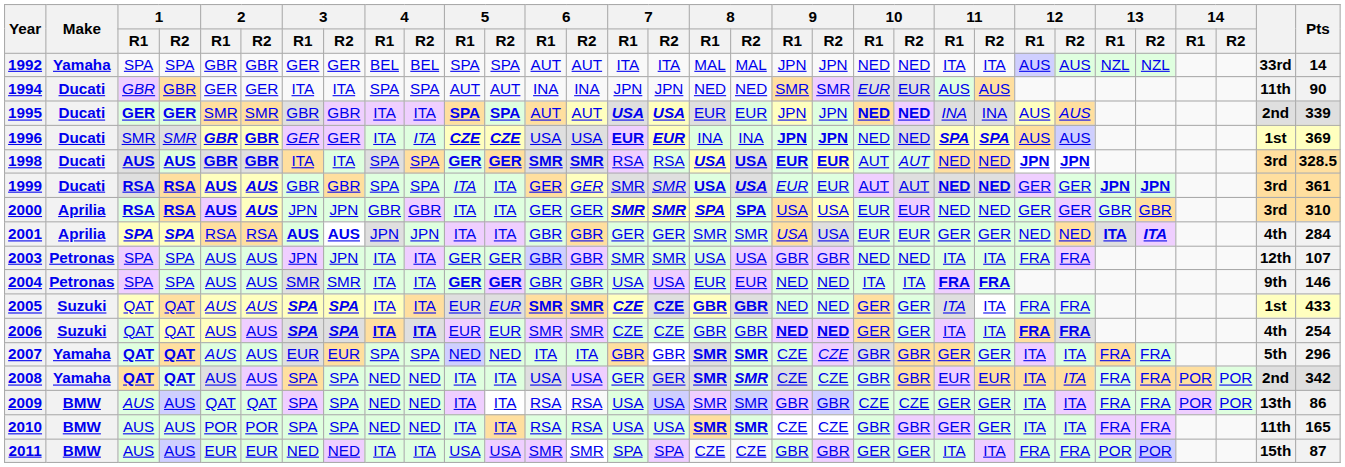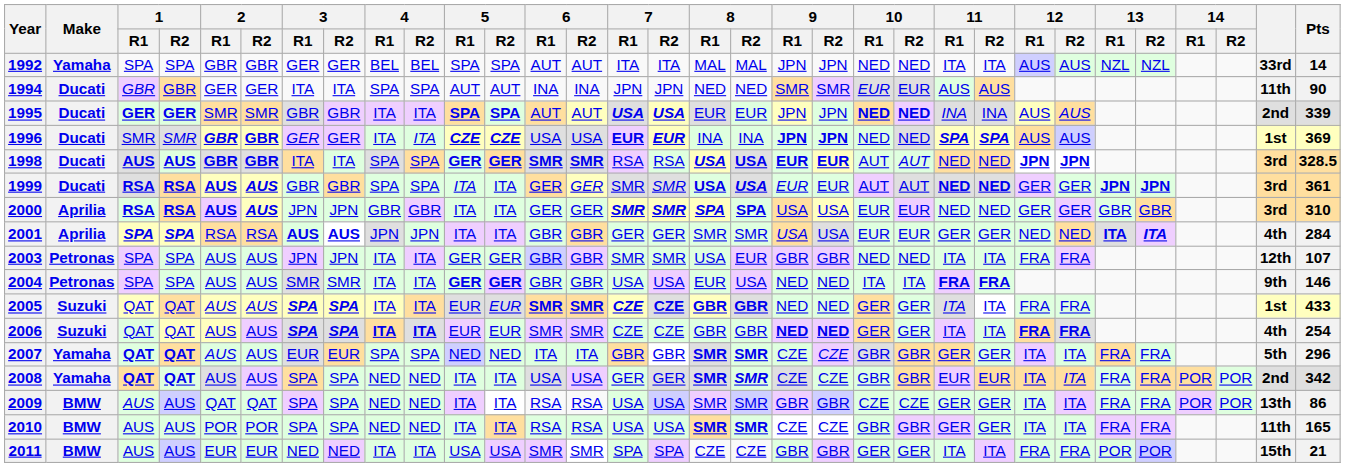2003 | 8 / R2: USA -> EUR
2004 | 8 / R2: EUR -> USA
2011 | Pts: 87 -> 21
